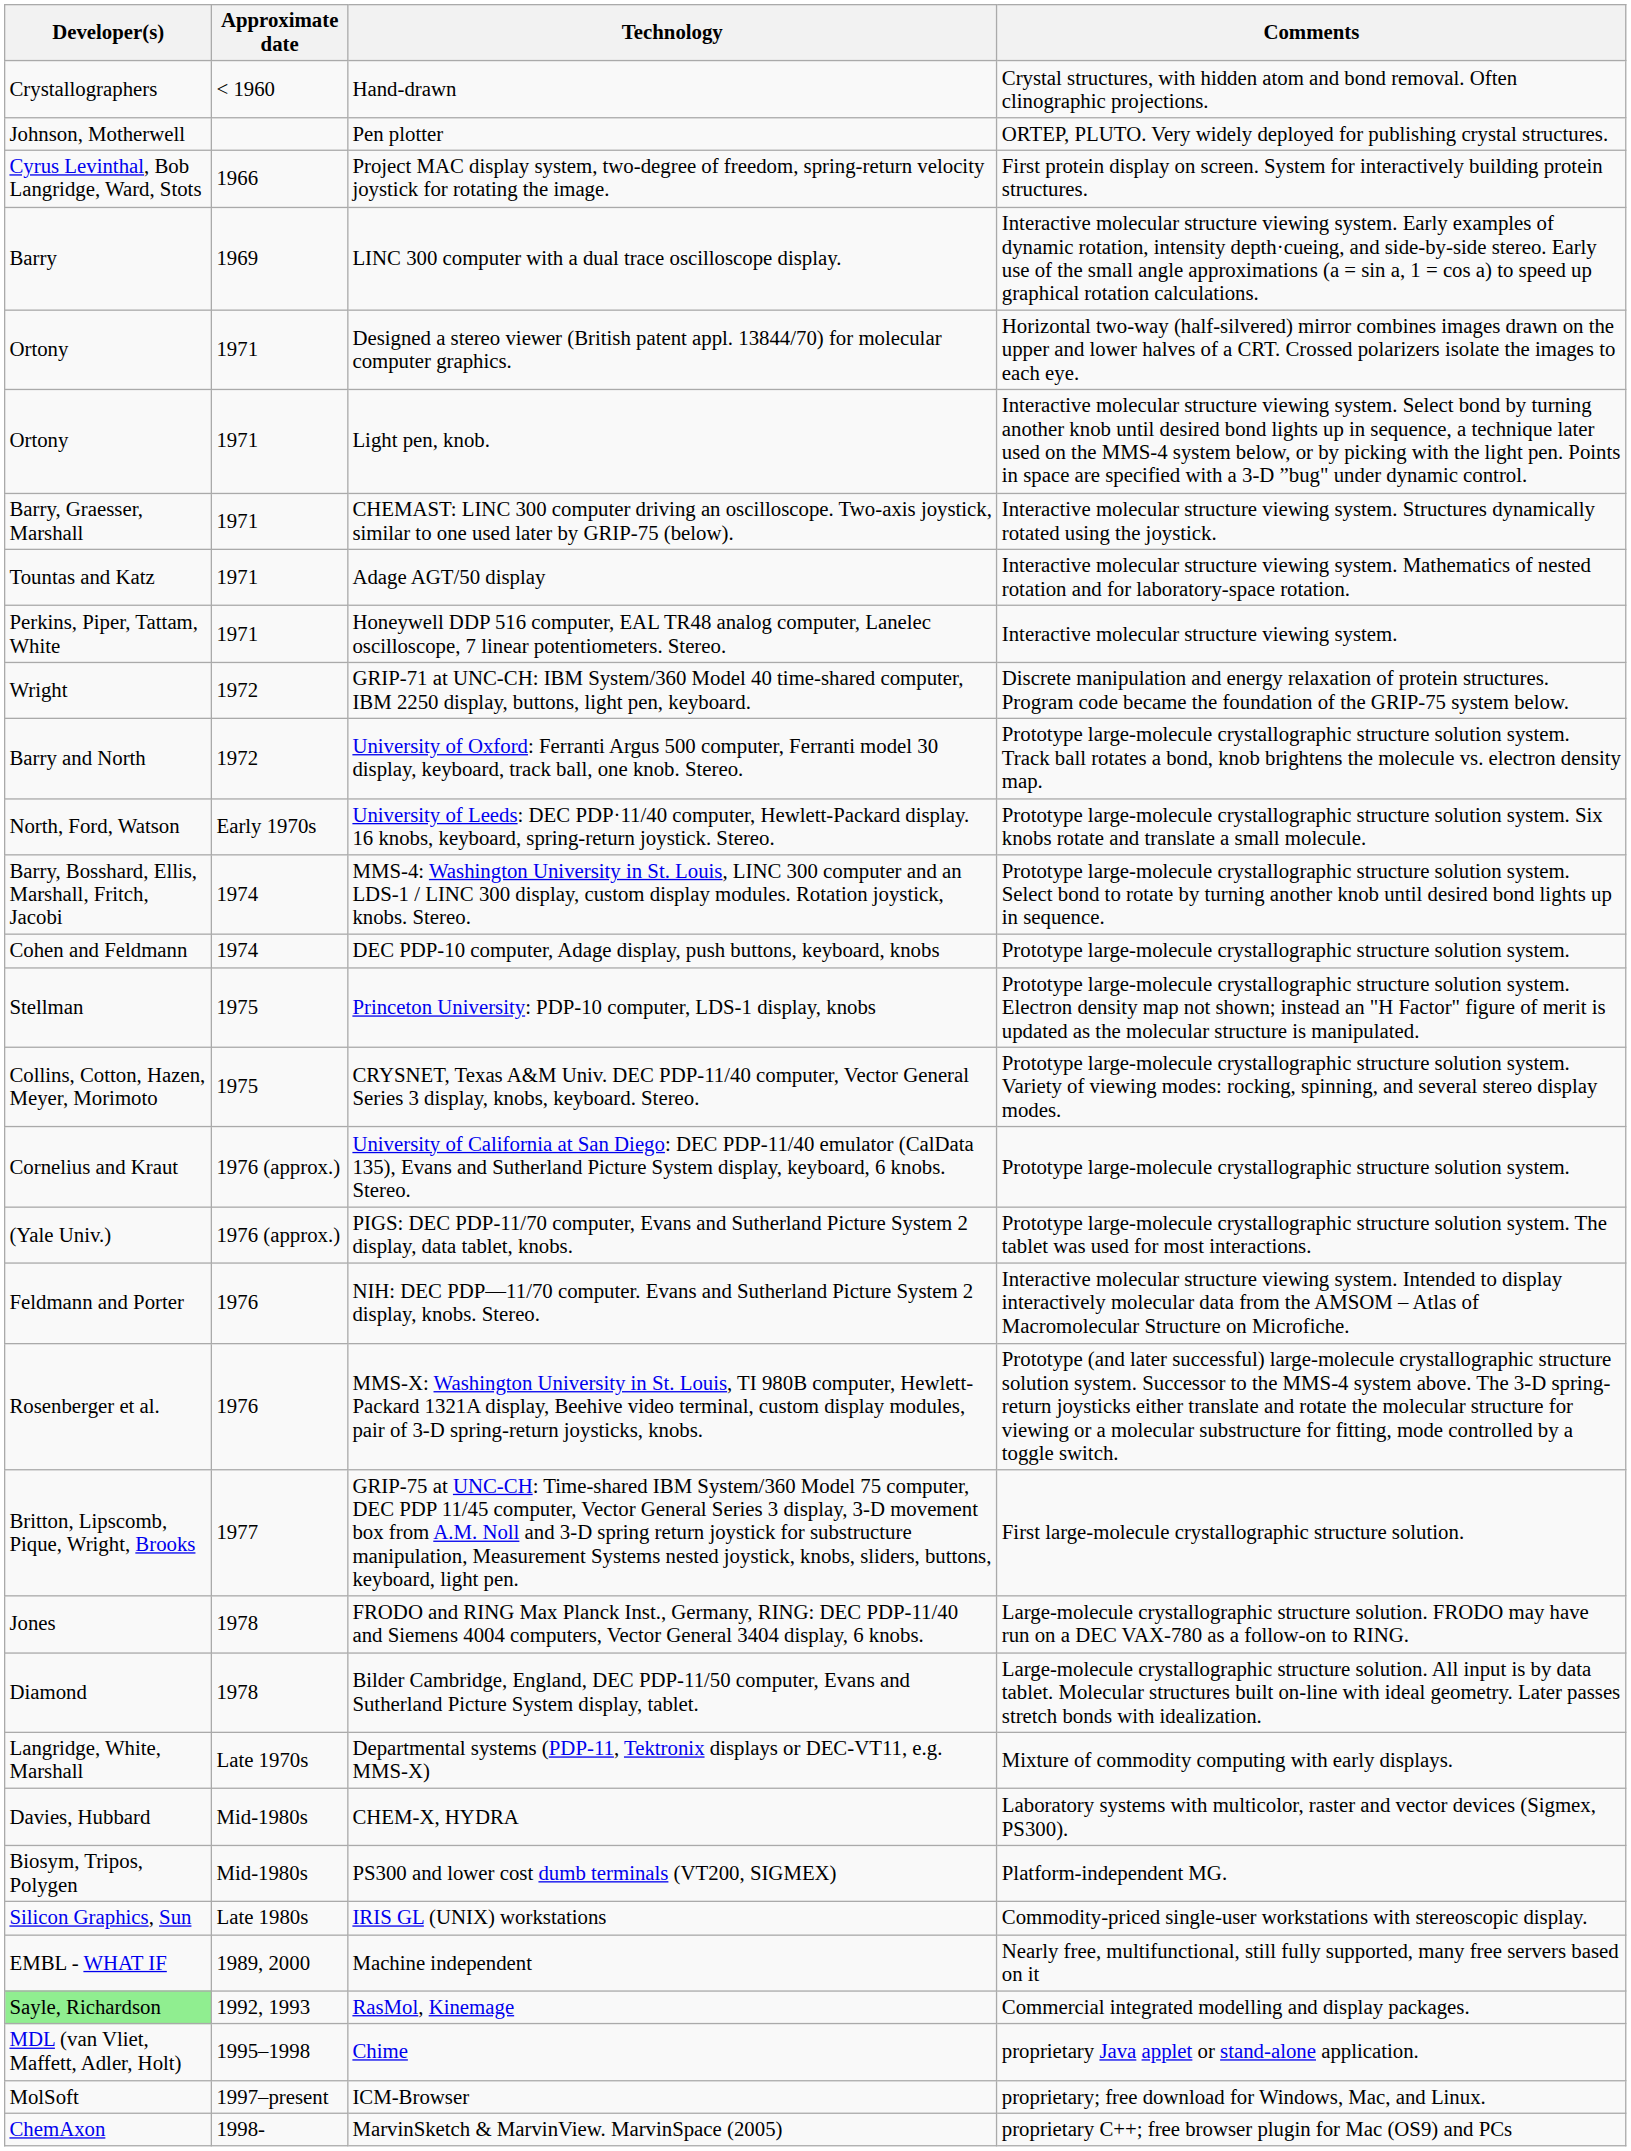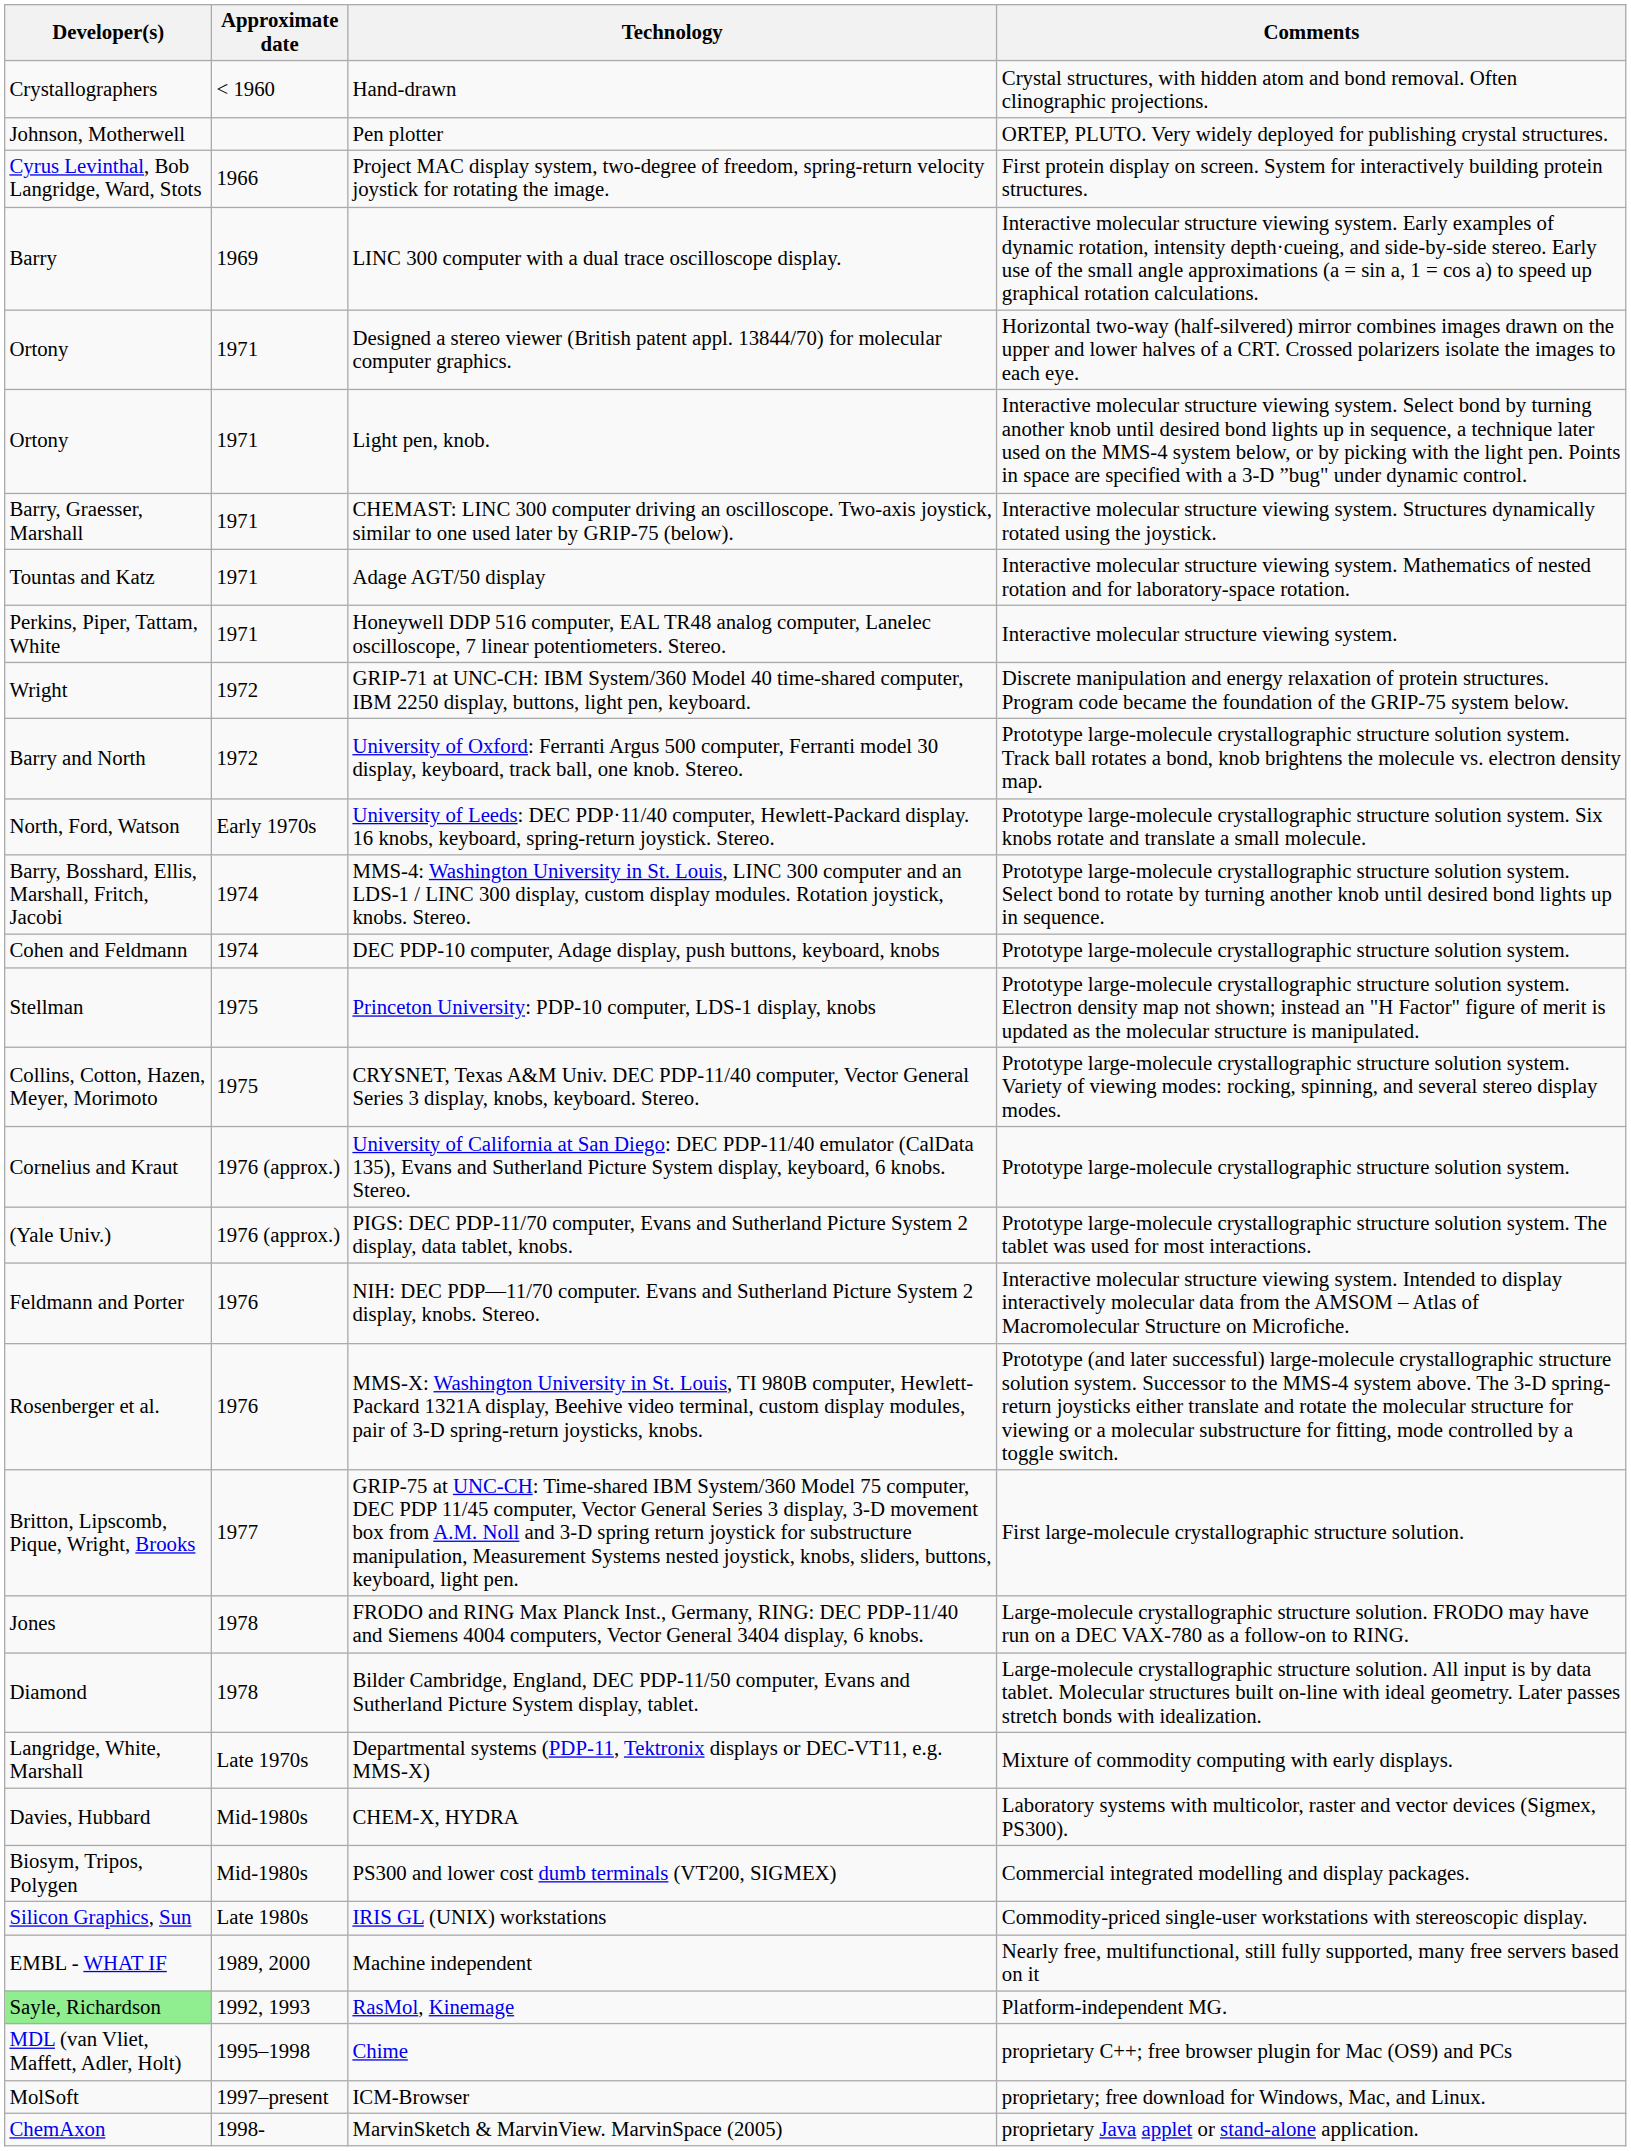PS300 and lower cost dumb terminals (VT200, SIGMEX) | Comments: Platform-independent MG. -> Commercial integrated modelling and display packages.
RasMol, Kinemage | Comments: Commercial integrated modelling and display packages. -> Platform-independent MG.
Chime | Comments: proprietary Java applet or stand-alone application. -> proprietary C++; free browser plugin for Mac (OS9) and PCs
MarvinSketch & MarvinView. MarvinSpace (2005) | Comments: proprietary C++; free browser plugin for Mac (OS9) and PCs -> proprietary Java applet or stand-alone application.
